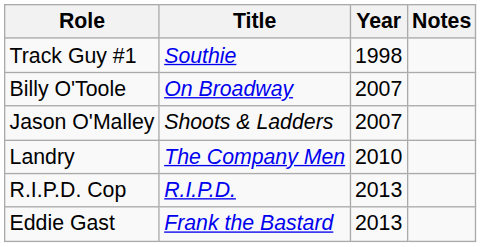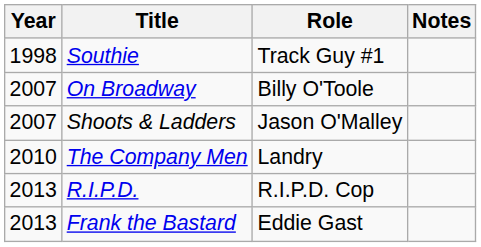columns swapped: Year <-> Role
